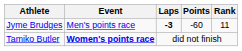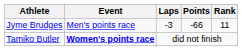Jyme Brudges | Laps: bold -> normal
Jyme Brudges | Points: -60 -> -66
